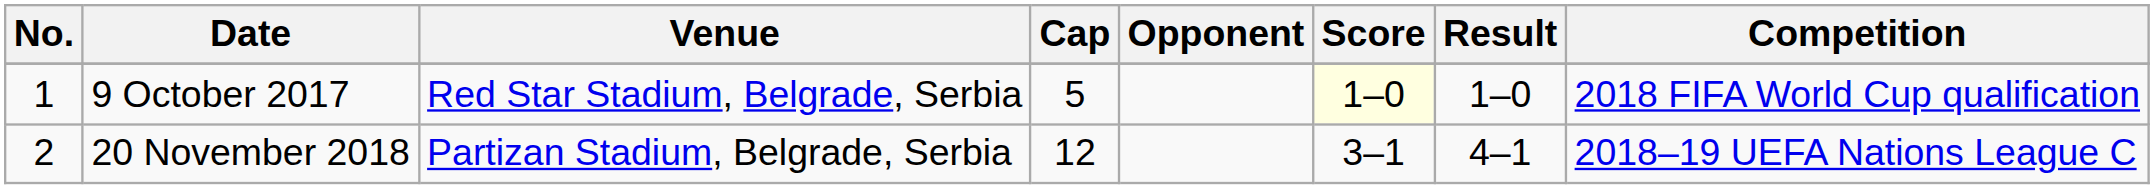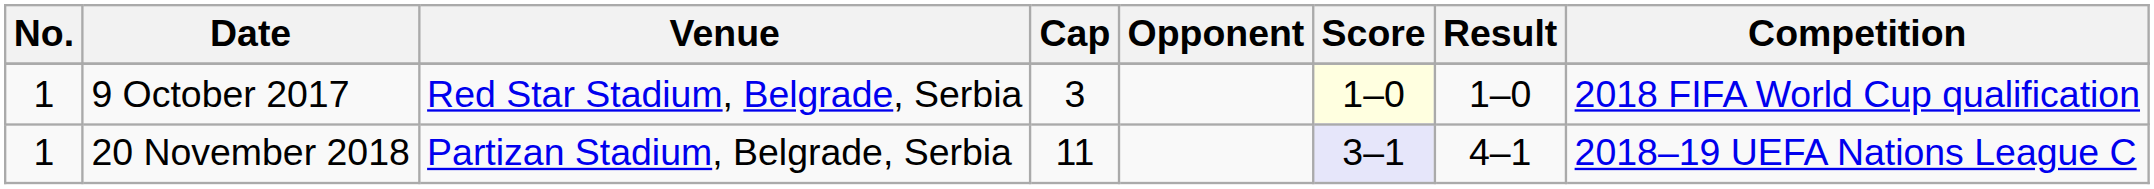9 October 2017 | Cap: 5 -> 3
20 November 2018 | No.: 2 -> 1
20 November 2018 | Cap: 12 -> 11
20 November 2018 | Score: no background -> lavender background
